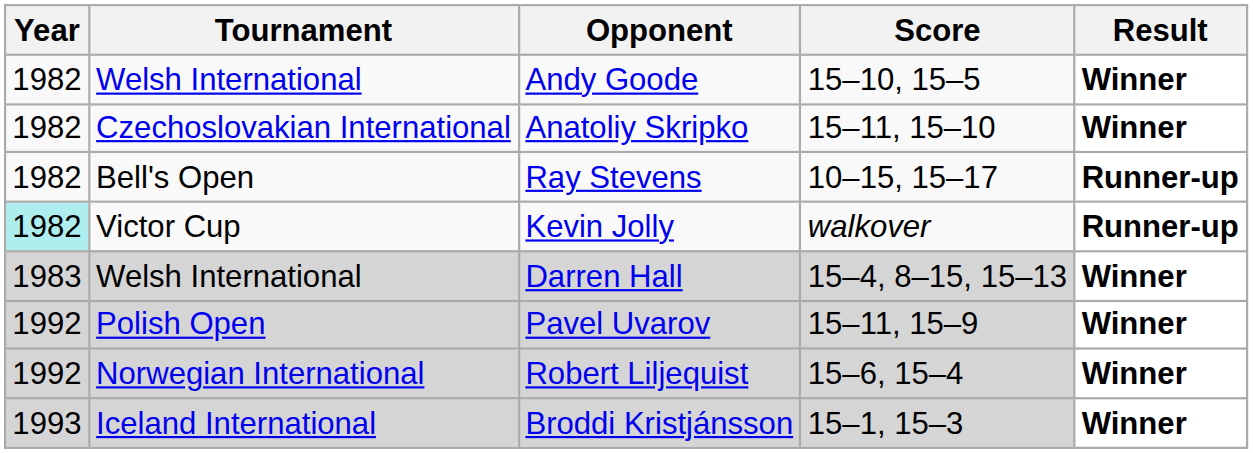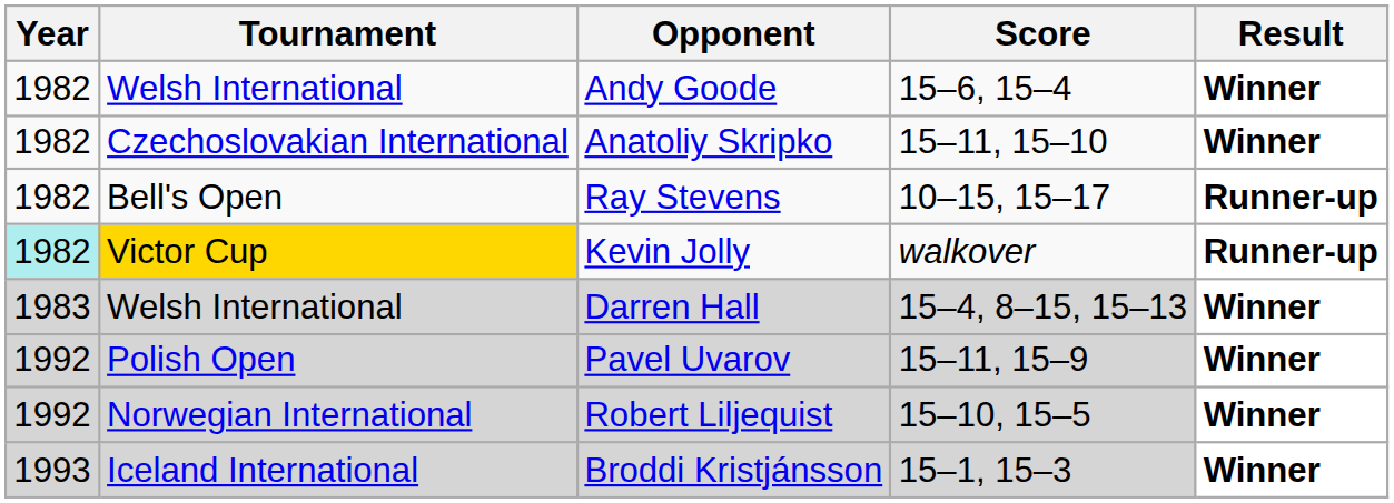Andy Goode | Score: 15–10, 15–5 -> 15–6, 15–4
Kevin Jolly | Tournament: no background -> gold background
Robert Liljequist | Score: 15–6, 15–4 -> 15–10, 15–5
